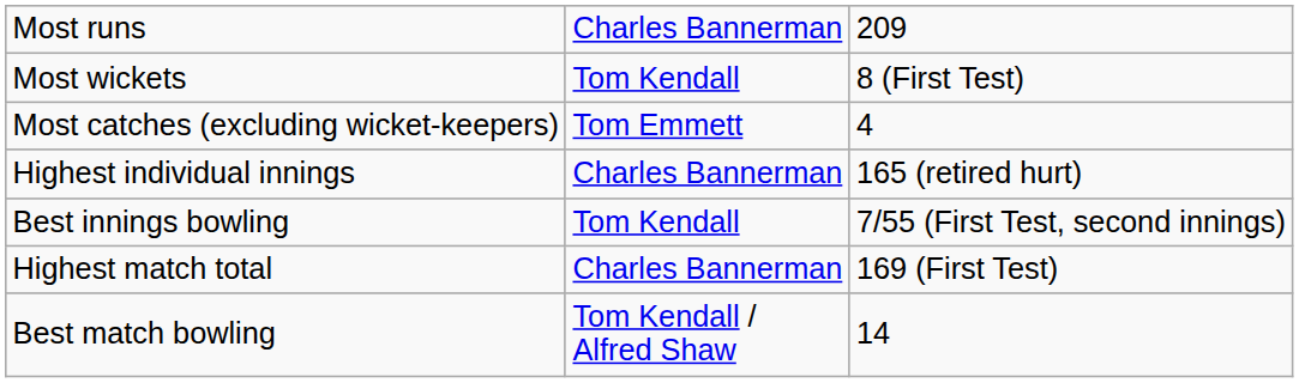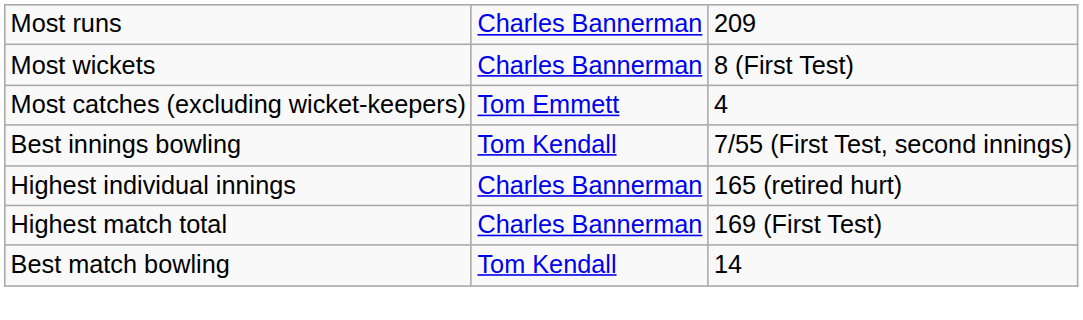Most wickets | column 2: Tom Kendall -> Charles Bannerman
rows swapped: Highest individual innings <-> Best innings bowling
Best match bowling | column 2: Tom Kendall / Alfred Shaw -> Tom Kendall
